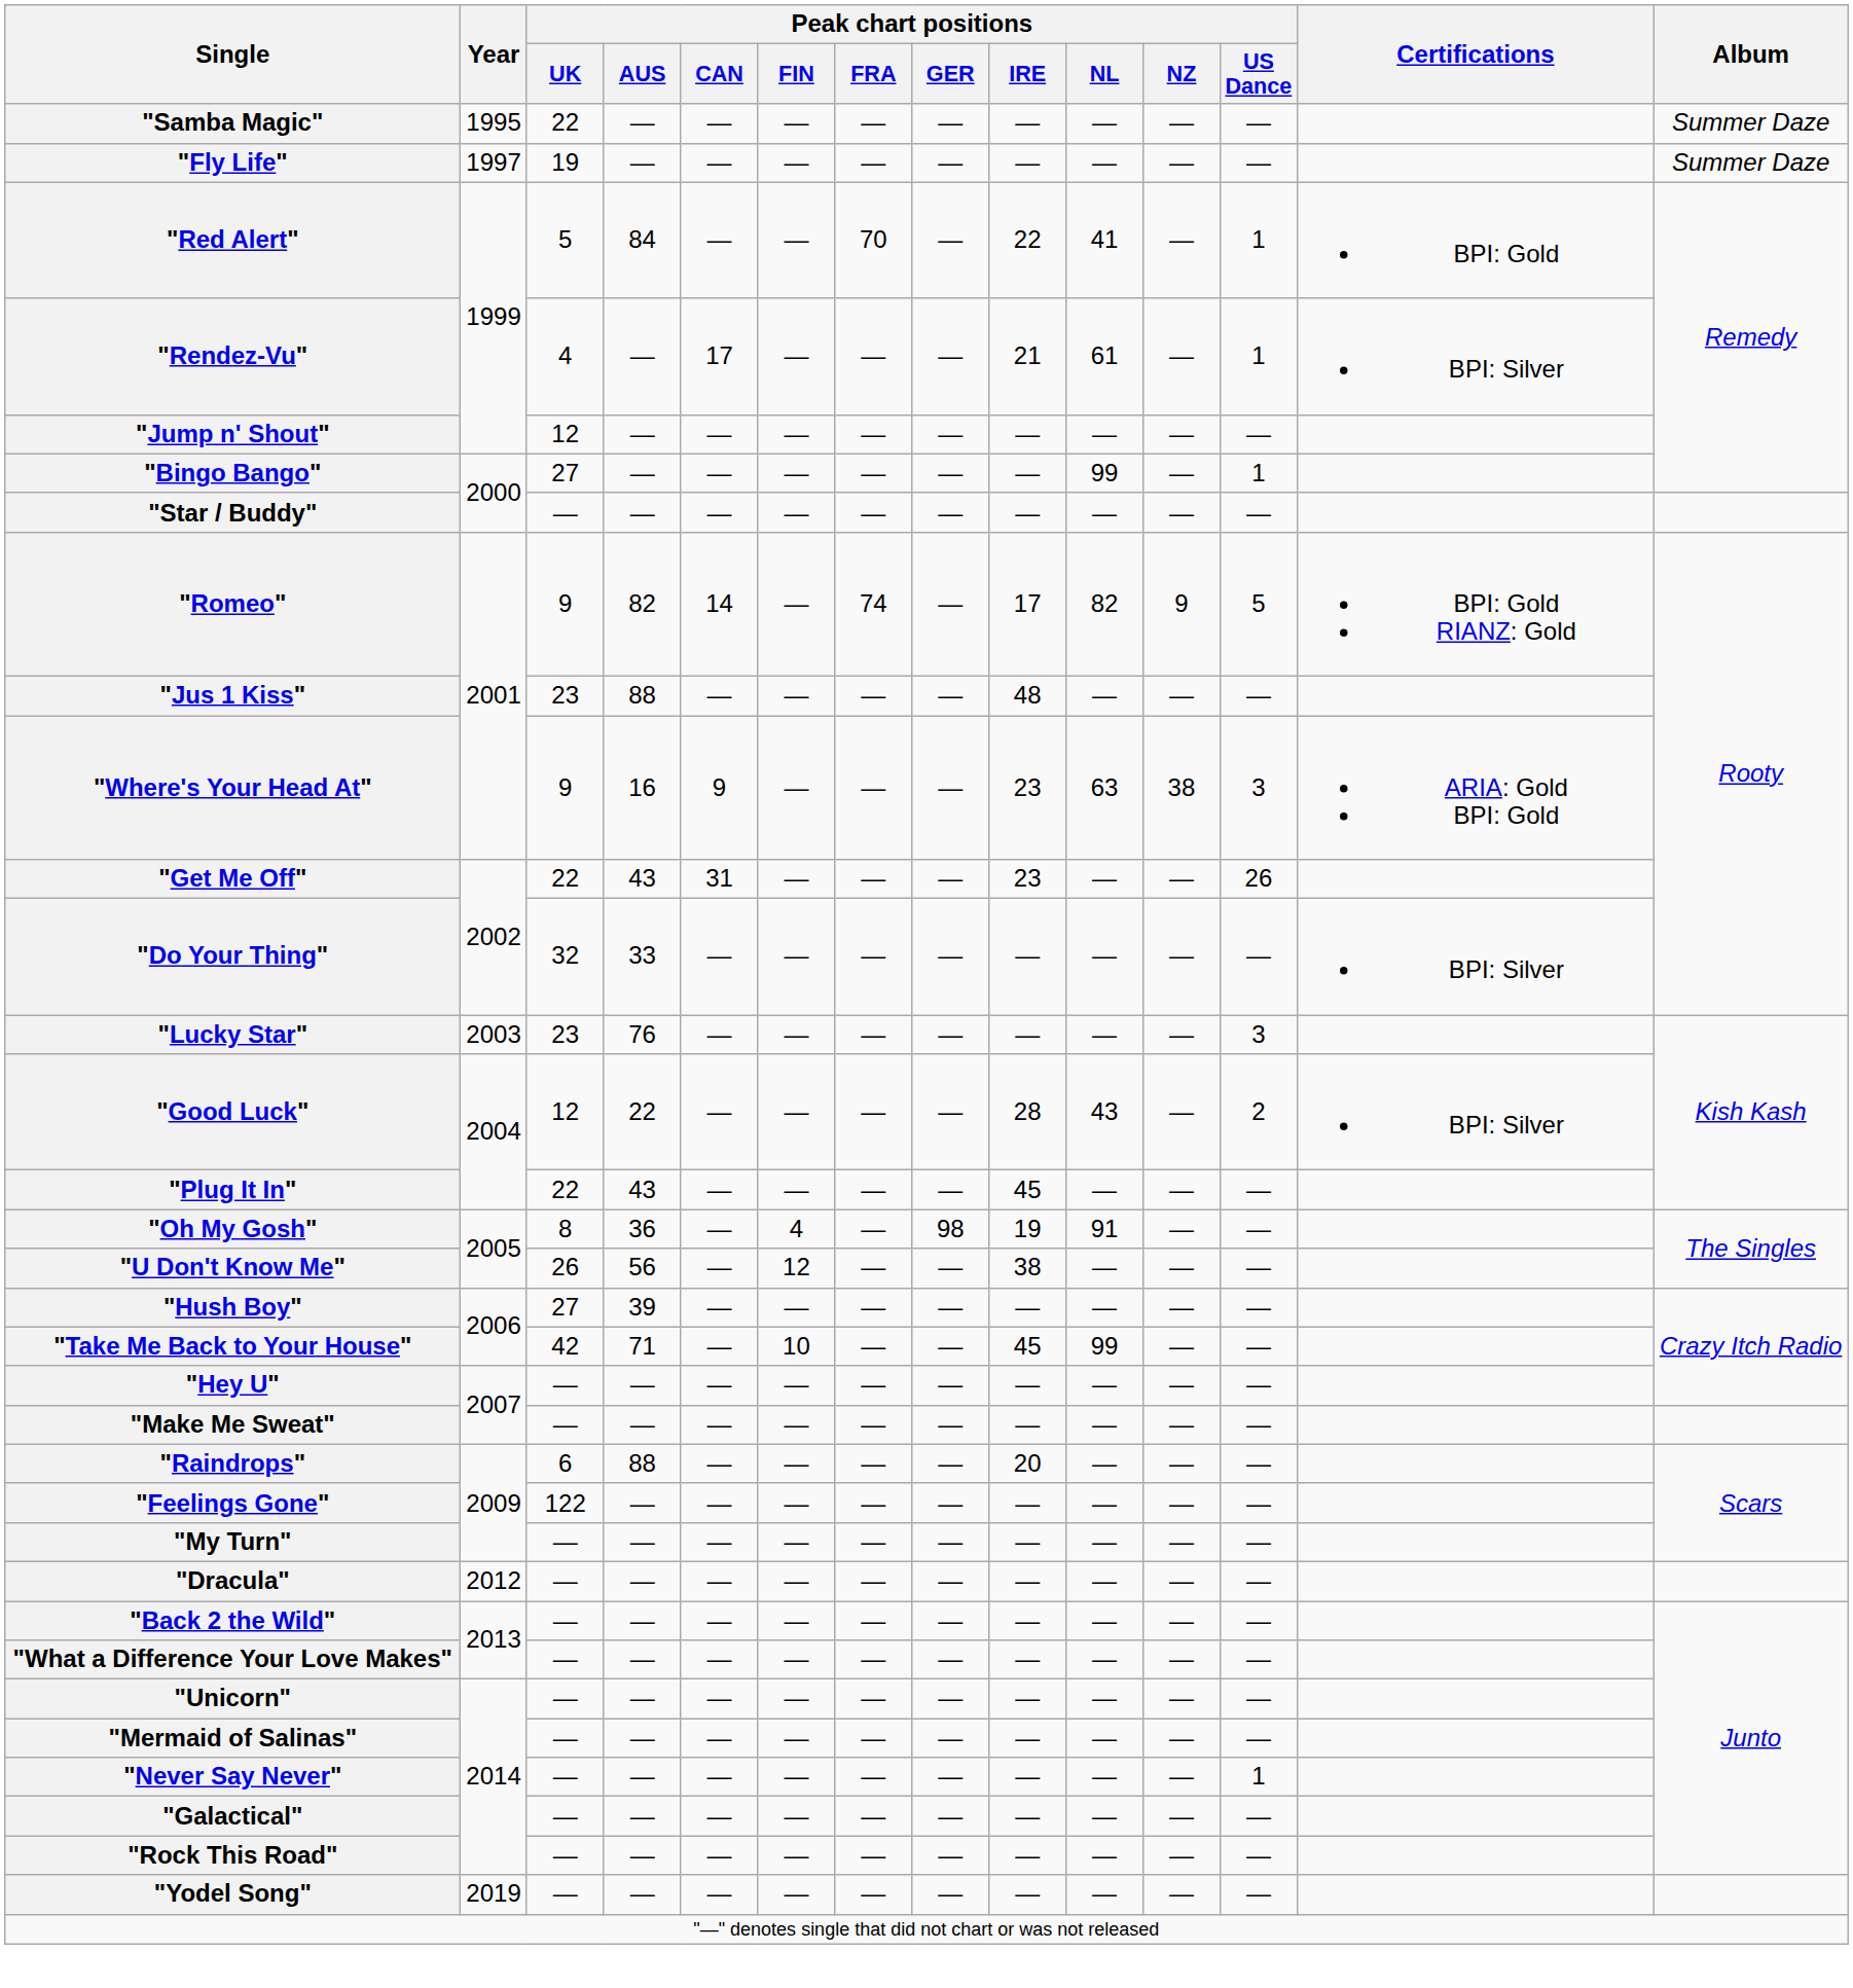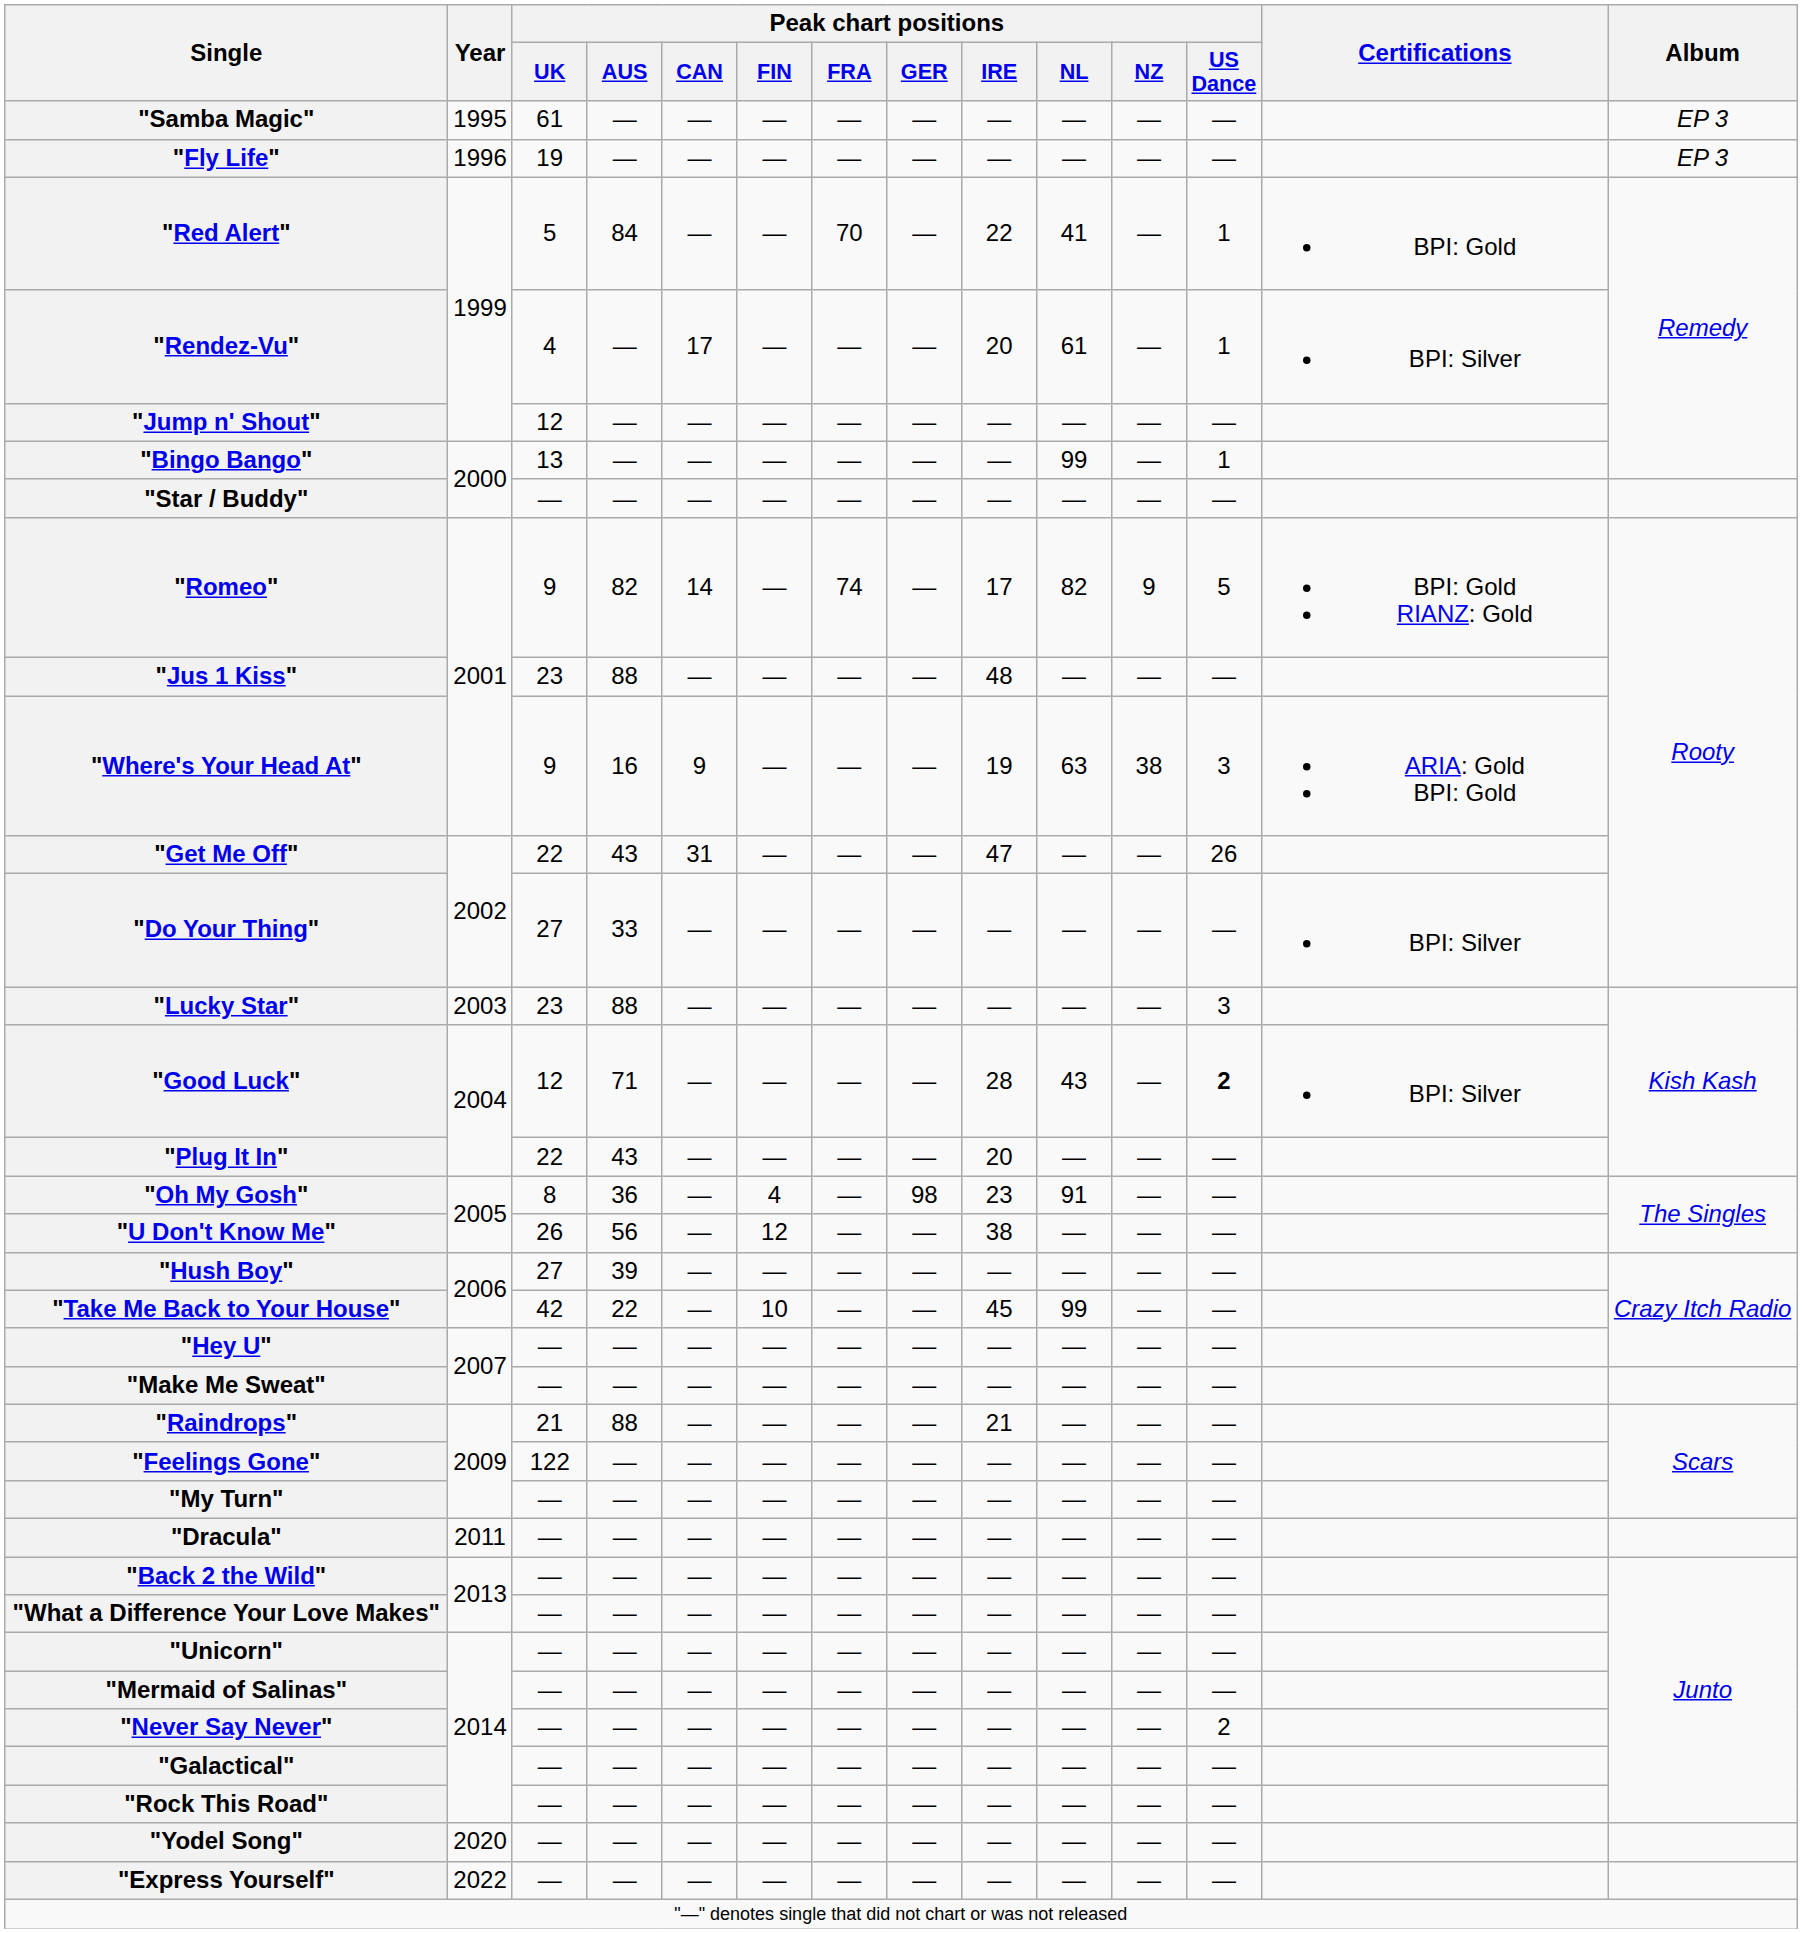"Samba Magic" | Peak chart positions / UK: 22 -> 61
"Samba Magic" | Album: Summer Daze -> EP 3
"Fly Life" | Year: 1997 -> 1996
"Fly Life" | Album: Summer Daze -> EP 3
"Rendez-Vu" | Peak chart positions / IRE: 21 -> 20
"Bingo Bango" | Peak chart positions / UK: 27 -> 13
"Where's Your Head At" | Peak chart positions / IRE: 23 -> 19
"Get Me Off" | Peak chart positions / IRE: 23 -> 47
"Do Your Thing" | Peak chart positions / UK: 32 -> 27
"Lucky Star" | Peak chart positions / AUS: 76 -> 88
"Good Luck" | Peak chart positions / AUS: 22 -> 71
"Good Luck" | Peak chart positions / US Dance: normal -> bold
"Plug It In" | Peak chart positions / IRE: 45 -> 20
"Oh My Gosh" | Peak chart positions / IRE: 19 -> 23
"Take Me Back to Your House" | Peak chart positions / AUS: 71 -> 22
"Raindrops" | Peak chart positions / UK: 6 -> 21
"Raindrops" | Peak chart positions / IRE: 20 -> 21
"Dracula" | Year: 2012 -> 2011
"Never Say Never" | Peak chart positions / US Dance: 1 -> 2
"Yodel Song" | Year: 2019 -> 2020
+ row: "Express Yourself" | 2022 | — | — | — | — | — | — | — | — | — | —
